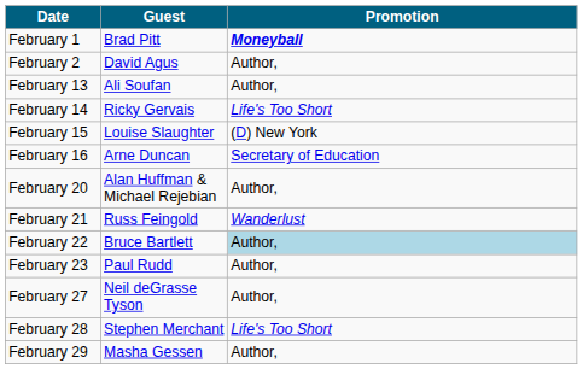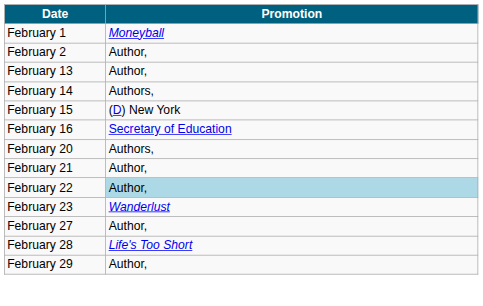- column: Guest | Brad Pitt | David Agus | Ali Soufan | Ricky Gervais | Louise Slaughter | Arne Duncan | Alan Huffman & Michael Rejebian | Russ Feingold | Bruce Bartlett | Paul Rudd | Neil deGrasse Tyson | Stephen Merchant | Masha Gessen
February 1 | Promotion: bold -> normal
February 14 | Promotion: Life's Too Short -> Authors,
February 20 | Promotion: Author, -> Authors,
February 21 | Promotion: Wanderlust -> Author,
February 23 | Promotion: Author, -> Wanderlust
